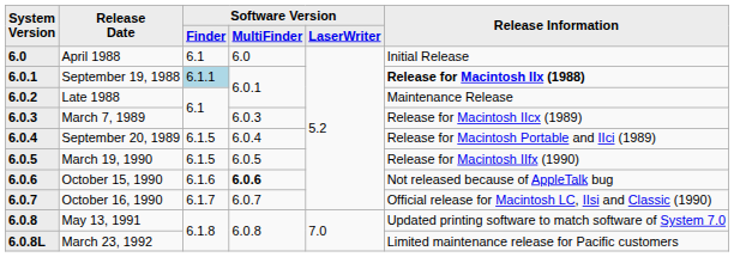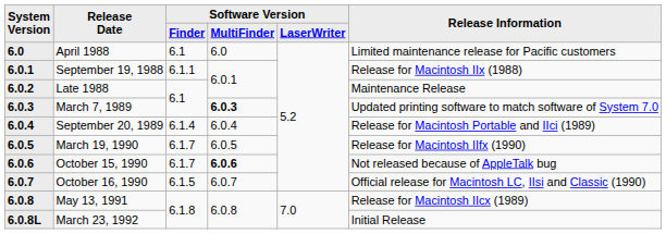April 1988 | Release Information: Initial Release -> Limited maintenance release for Pacific customers
September 19, 1988 | Software Version / Finder: lightblue background -> no background
September 19, 1988 | Release Information: bold -> normal
March 7, 1989 | Software Version / MultiFinder: normal -> bold
March 7, 1989 | Release Information: Release for Macintosh IIcx (1989) -> Updated printing software to match software of System 7.0
September 20, 1989 | Software Version / Finder: 6.1.5 -> 6.1.4
March 19, 1990 | Software Version / Finder: 6.1.5 -> 6.1.7
October 15, 1990 | Software Version / Finder: 6.1.6 -> 6.1.7
October 16, 1990 | Software Version / Finder: 6.1.7 -> 6.1.5
May 13, 1991 | Release Information: Updated printing software to match software of System 7.0 -> Release for Macintosh IIcx (1989)
March 23, 1992 | Release Information: Limited maintenance release for Pacific customers -> Initial Release
